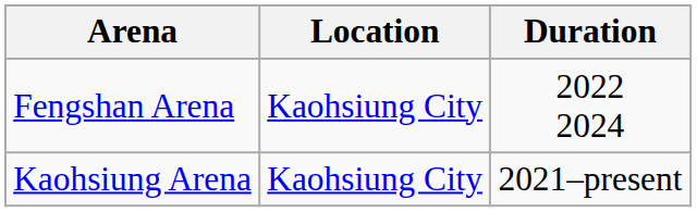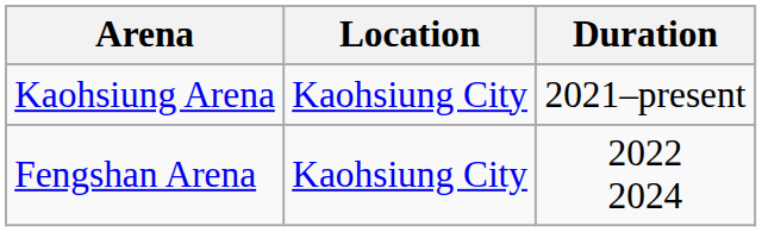rows swapped: Fengshan Arena <-> Kaohsiung Arena
